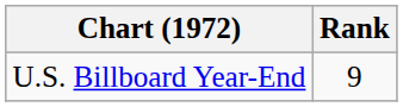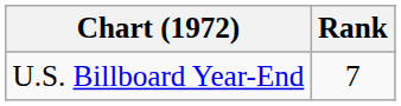U.S. Billboard Year-End | Rank: 9 -> 7
